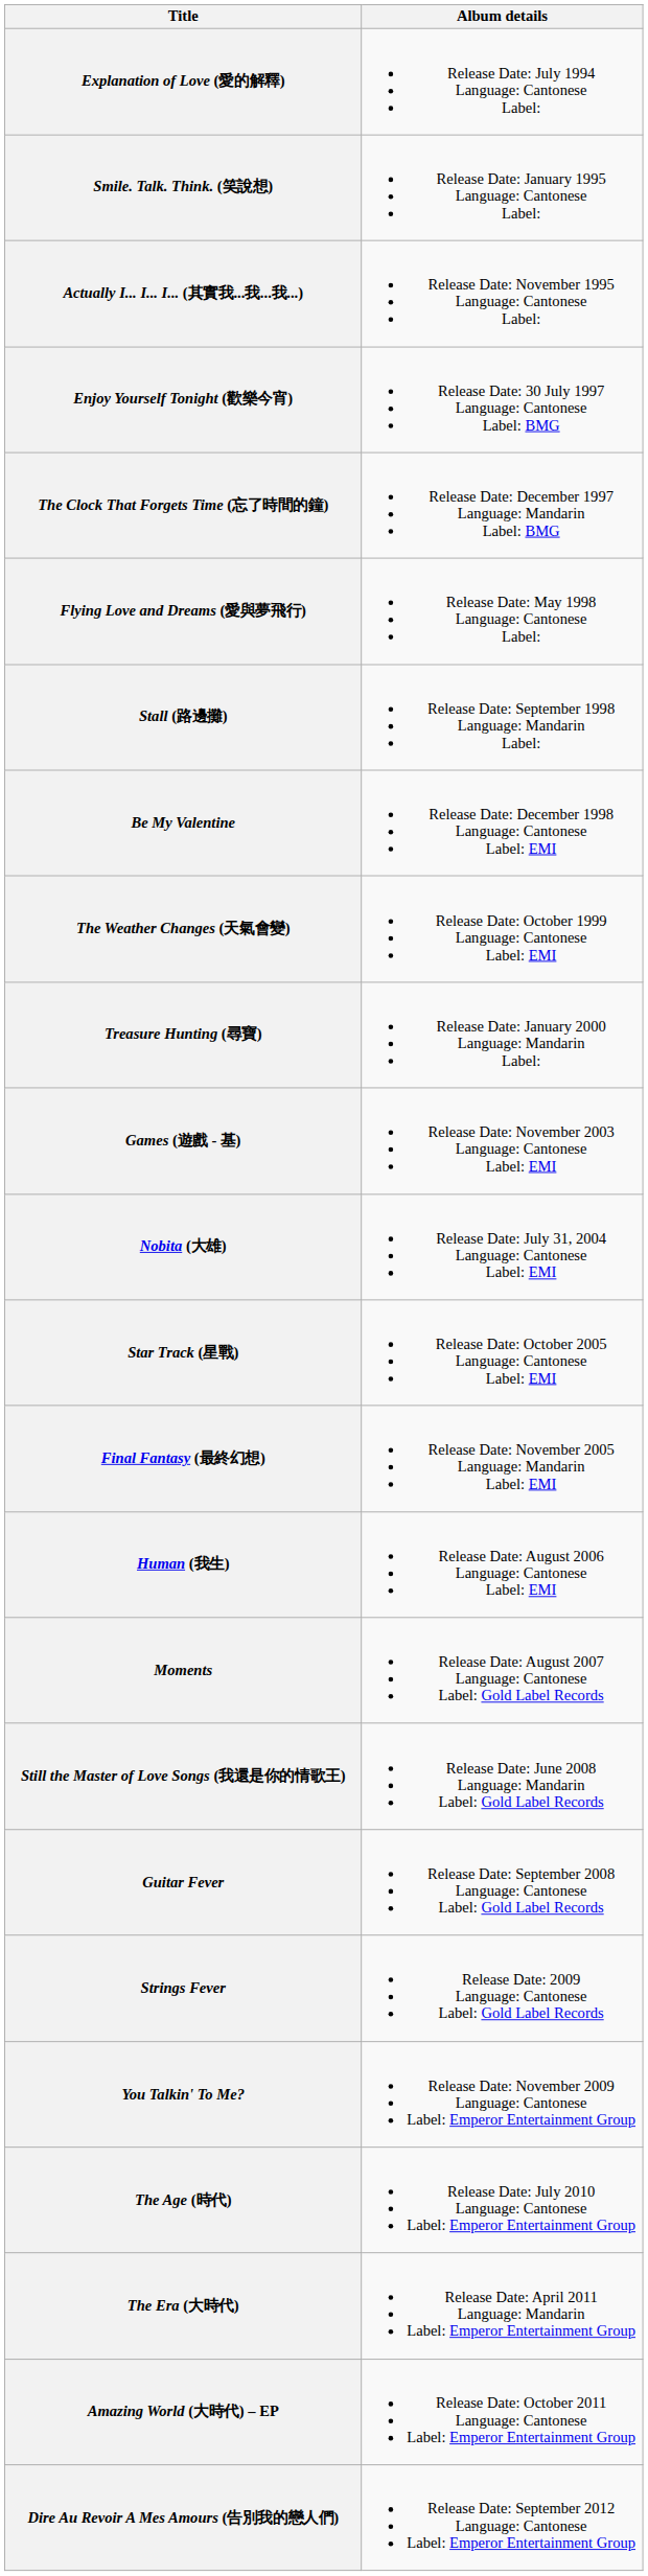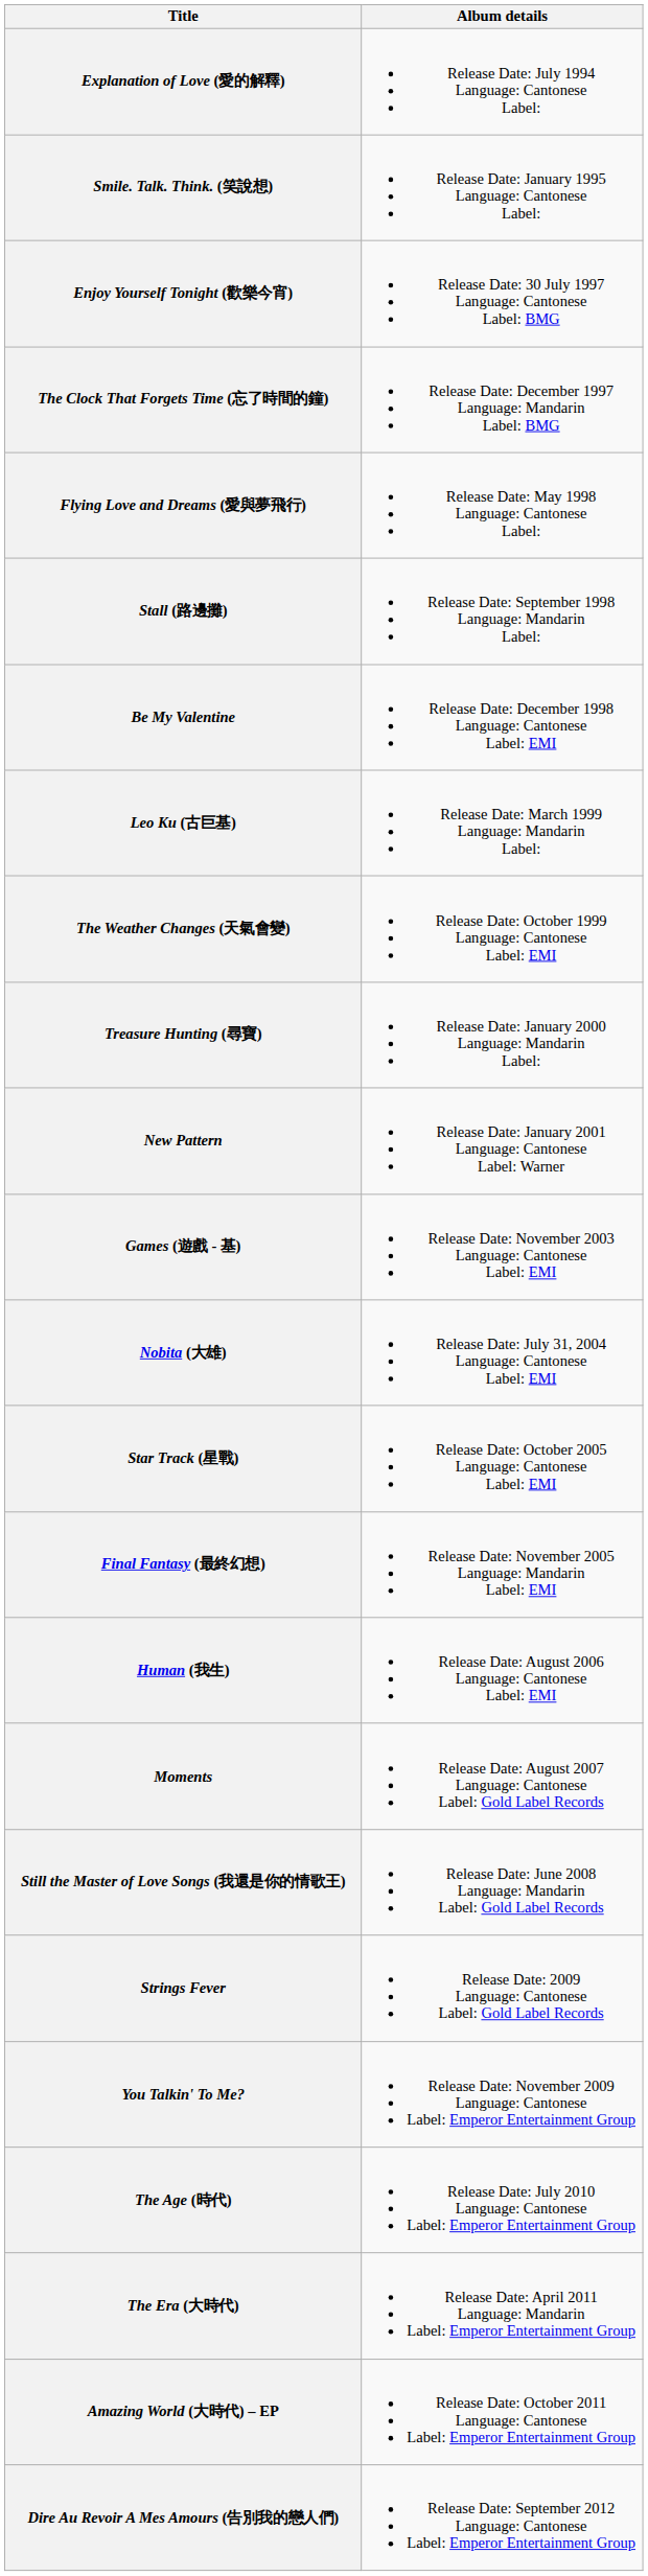- row: Actually I... I... I... (其實我...我...我...) | Release Date: November 1995 Language: Cantonese Label:
+ row: Leo Ku (古巨基) | Release Date: March 1999 Language: Mandarin Label:
+ row: New Pattern | Release Date: January 2001 Language: Cantonese Label: Warner
- row: Guitar Fever | Release Date: September 2008 Language: Cantonese Label: Gold Label Records
